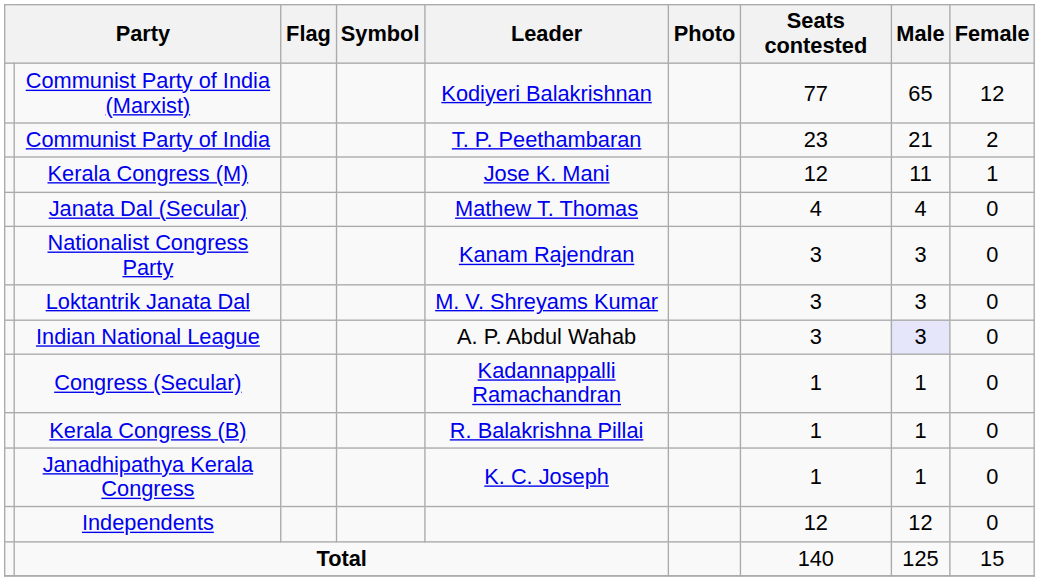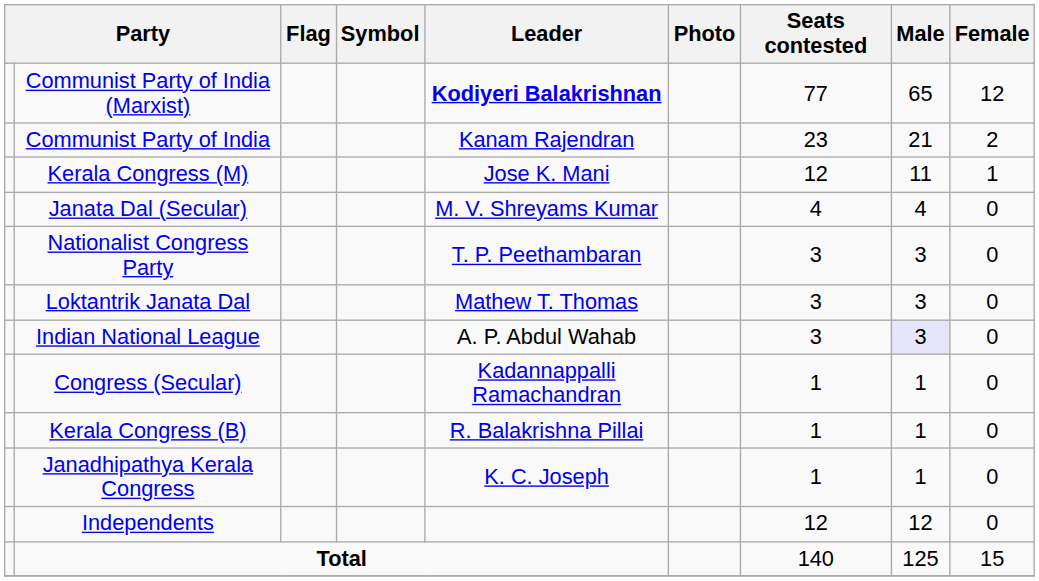Communist Party of India (Marxist) | Leader: normal -> bold
Communist Party of India | Leader: T. P. Peethambaran -> Kanam Rajendran
Janata Dal (Secular) | Leader: Mathew T. Thomas -> M. V. Shreyams Kumar
Nationalist Congress Party | Leader: Kanam Rajendran -> T. P. Peethambaran
Loktantrik Janata Dal | Leader: M. V. Shreyams Kumar -> Mathew T. Thomas
